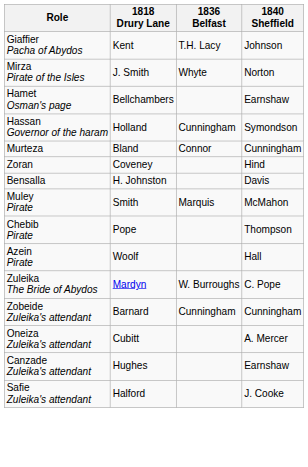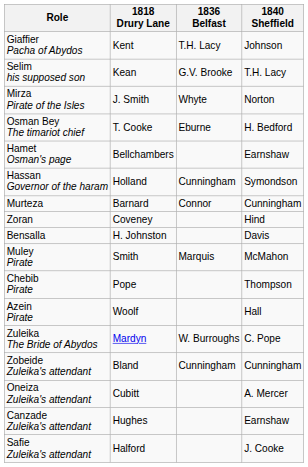+ row: Selim his supposed son | Kean | G.V. Brooke | T.H. Lacy
+ row: Osman Bey The timariot chief | T. Cooke | Eburne | H. Bedford
Murteza | 1818 Drury Lane: Bland -> Barnard
Zobeide Zuleika's attendant | 1818 Drury Lane: Barnard -> Bland
